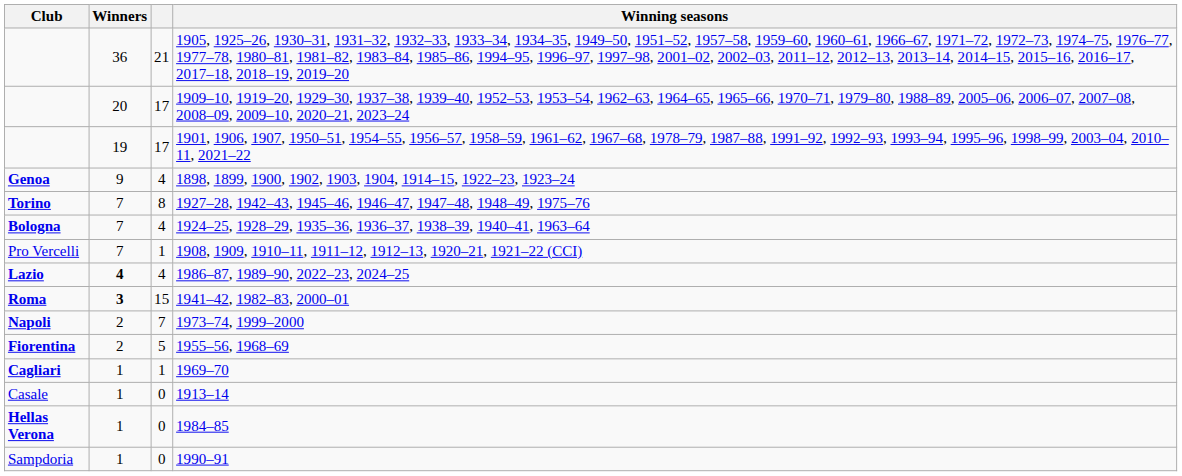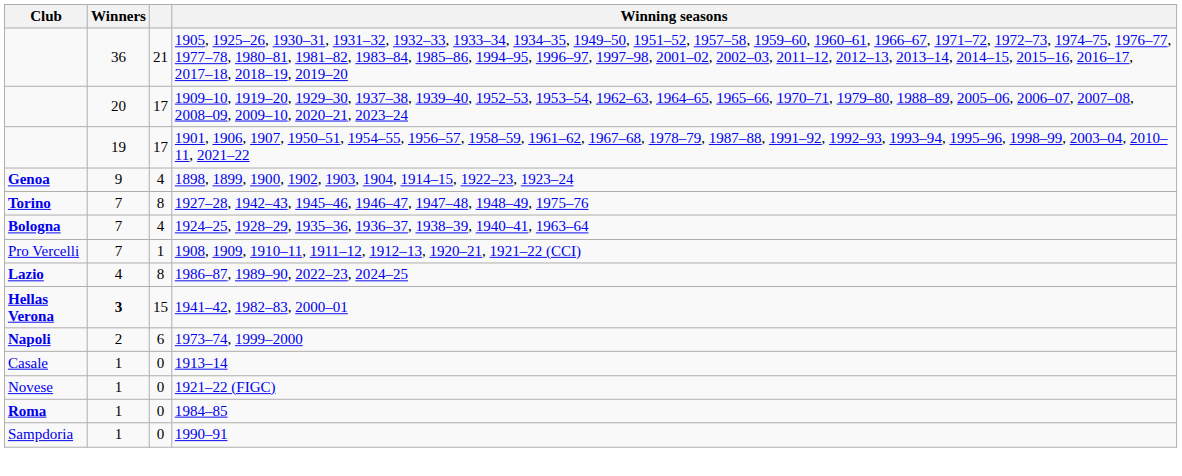1986–87, 1989–90, 2022–23, 2024–25 | Winners: bold -> normal
1986–87, 1989–90, 2022–23, 2024–25 | column 3: 4 -> 8
1941–42, 1982–83, 2000–01 | Club: Roma -> Hellas Verona
1973–74, 1999–2000 | column 3: 7 -> 6
- row: Fiorentina | 2 | 5 | 1955–56, 1968–69
- row: Cagliari | 1 | 1 | 1969–70
+ row: Novese | 1 | 0 | 1921–22 (FIGC)
1984–85 | Club: Hellas Verona -> Roma
